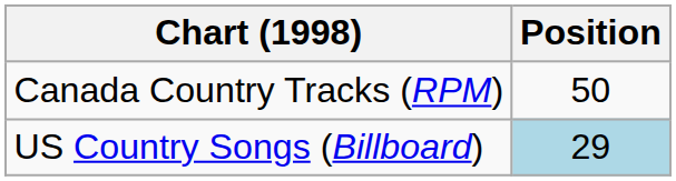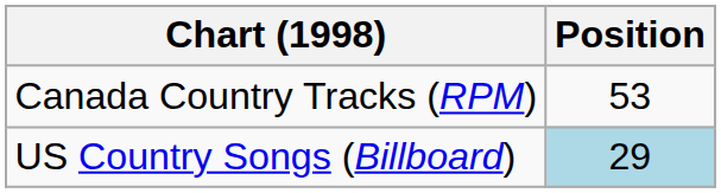Canada Country Tracks (RPM) | Position: 50 -> 53
